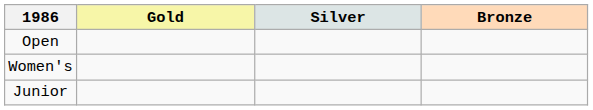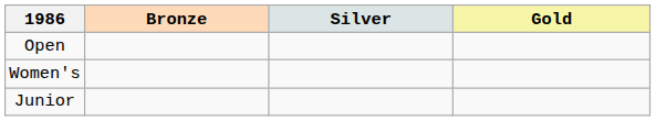columns swapped: Gold <-> Bronze
